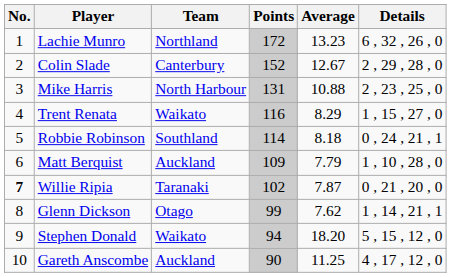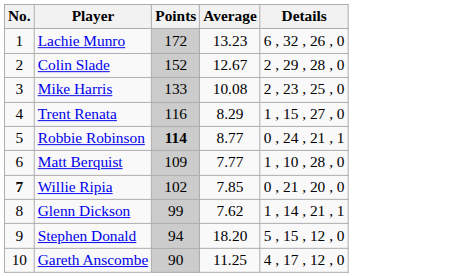- column: Team | Northland | Canterbury | North Harbour | Waikato | Southland | Auckland | Taranaki | Otago | Waikato | Auckland
Mike Harris | Points: 131 -> 133
Mike Harris | Average: 10.88 -> 10.08
Robbie Robinson | Points: normal -> bold
Robbie Robinson | Average: 8.18 -> 8.77
Matt Berquist | Average: 7.79 -> 7.77
Willie Ripia | Average: 7.87 -> 7.85
